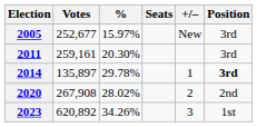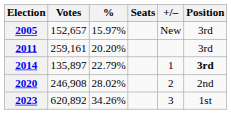2005 | Votes: 252,677 -> 152,657
2011 | %: 20.30% -> 20.20%
2014 | %: 29.78% -> 22.79%
2020 | Votes: 267,908 -> 246,908
